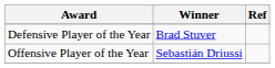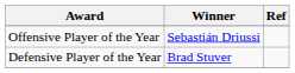rows swapped: Defensive Player of the Year <-> Offensive Player of the Year
